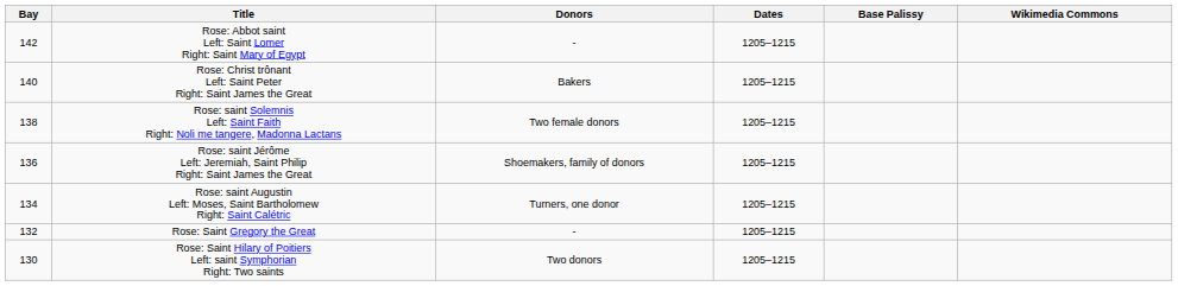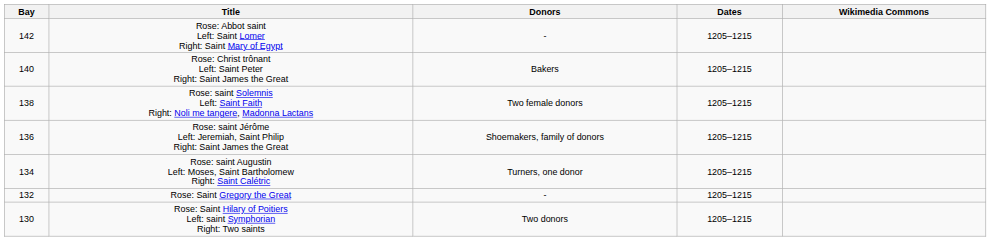- column: Base Palissy
